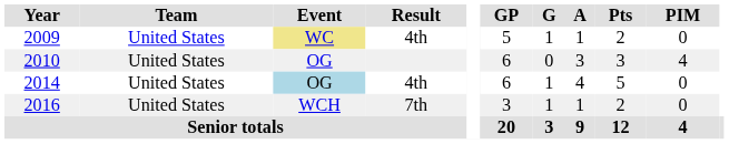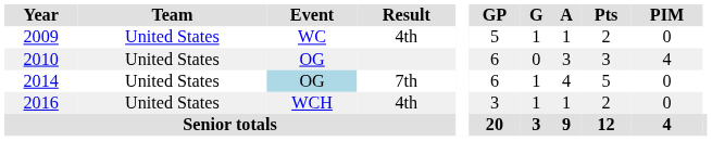2009 | Event: khaki background -> no background
2014 | Result: 4th -> 7th
2016 | Result: 7th -> 4th
